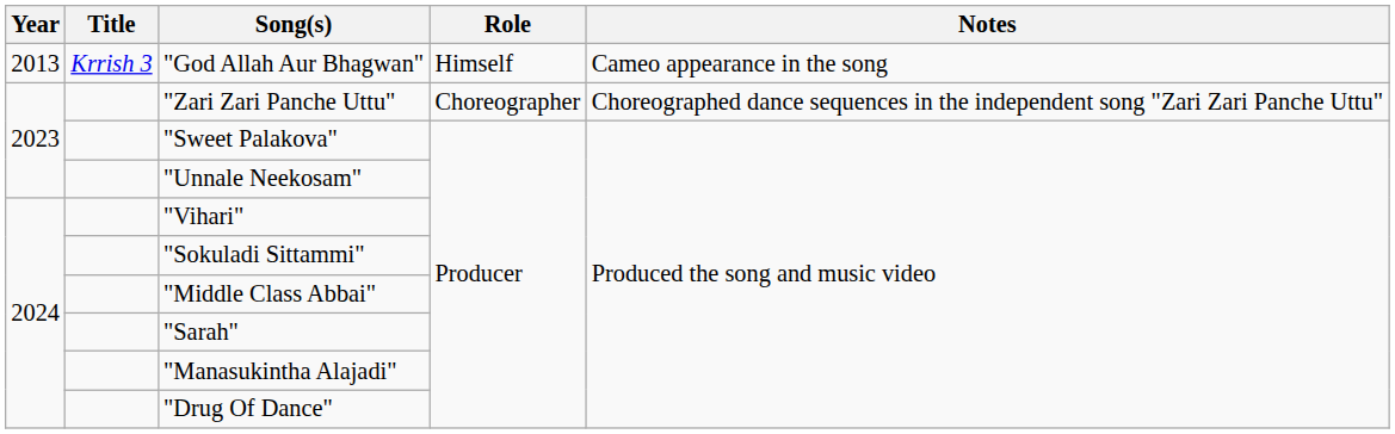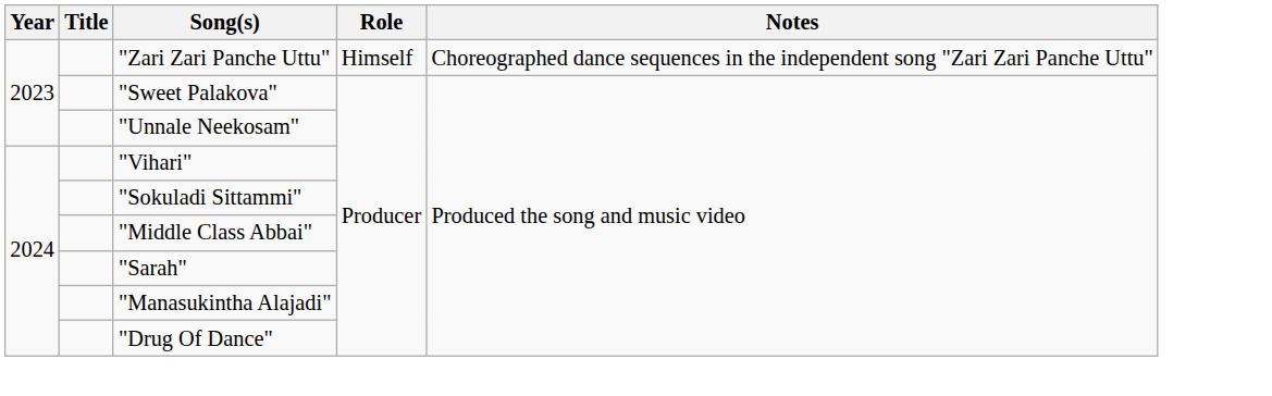- row: 2013 | Krrish 3 | "God Allah Aur Bhagwan" | Himself | Cameo appearance in the song
"Zari Zari Panche Uttu" | Role: Choreographer -> Himself
